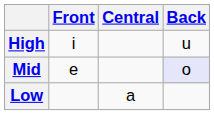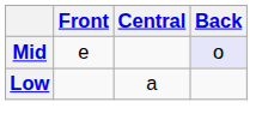- row: High | i | u
